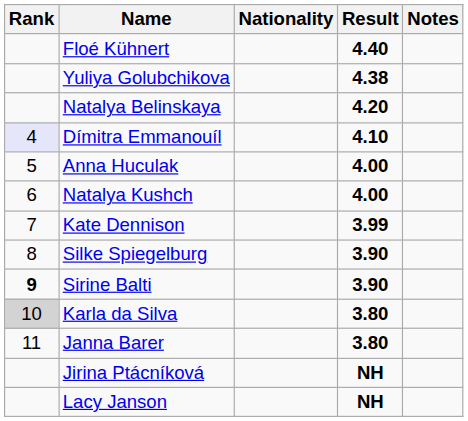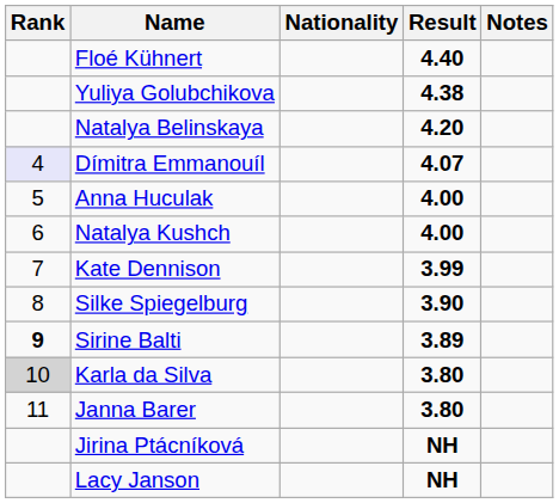Dímitra Emmanouíl | Result: 4.10 -> 4.07
Sirine Balti | Result: 3.90 -> 3.89
